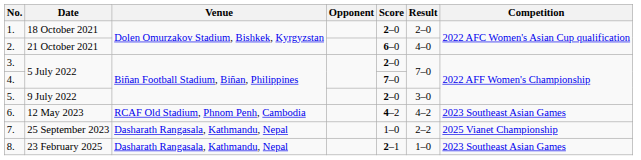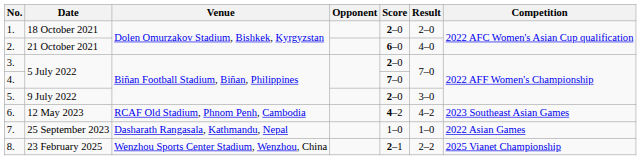7. | Result: 2–2 -> 1–0
7. | Competition: 2025 Vianet Championship -> 2022 Asian Games
8. | Venue: Dasharath Rangasala, Kathmandu, Nepal -> Wenzhou Sports Center Stadium, Wenzhou, China
8. | Result: 1–0 -> 2–2
8. | Competition: 2023 Southeast Asian Games -> 2025 Vianet Championship
